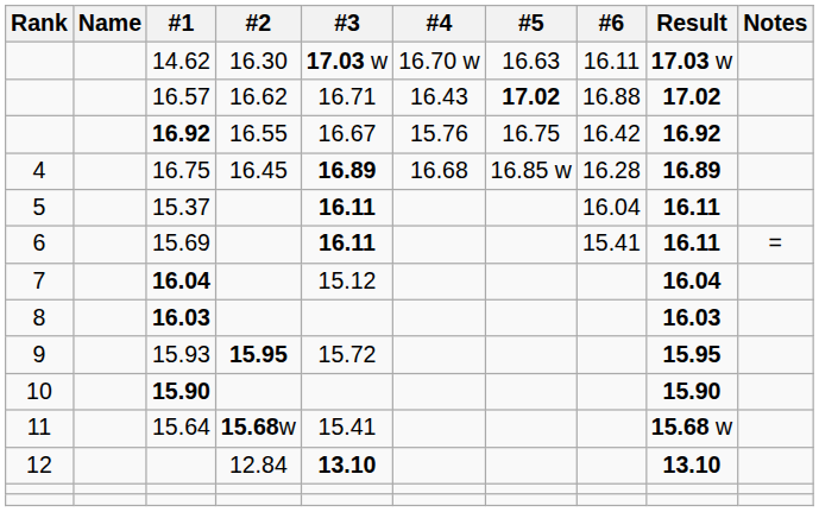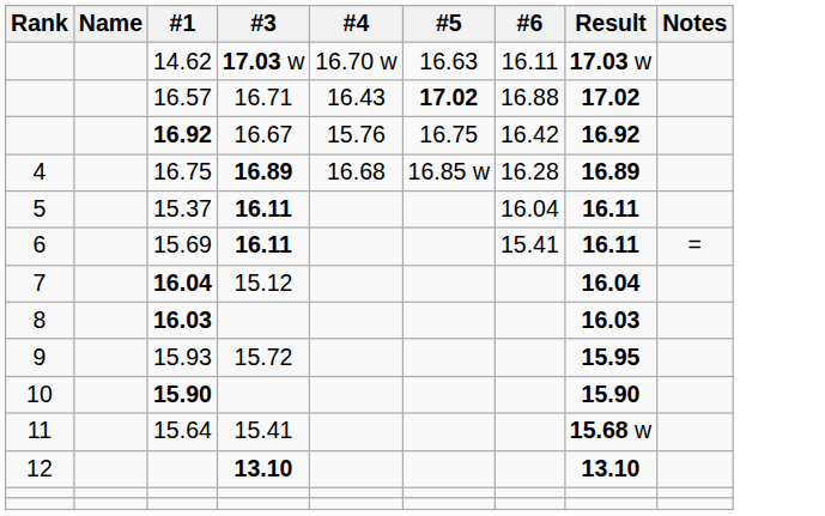- column: #2 | 16.30 | 16.62 | 16.55 | 16.45 | 15.95 | 15.68w | 12.84
